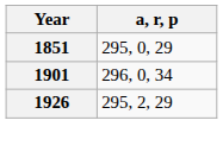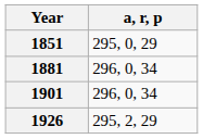+ row: 1881 | 296, 0, 34
